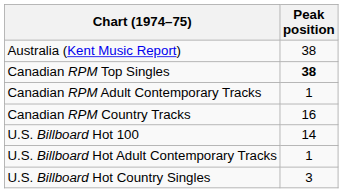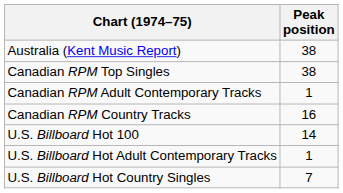Canadian RPM Top Singles | Peak position: bold -> normal
U.S. Billboard Hot Country Singles | Peak position: 3 -> 7
